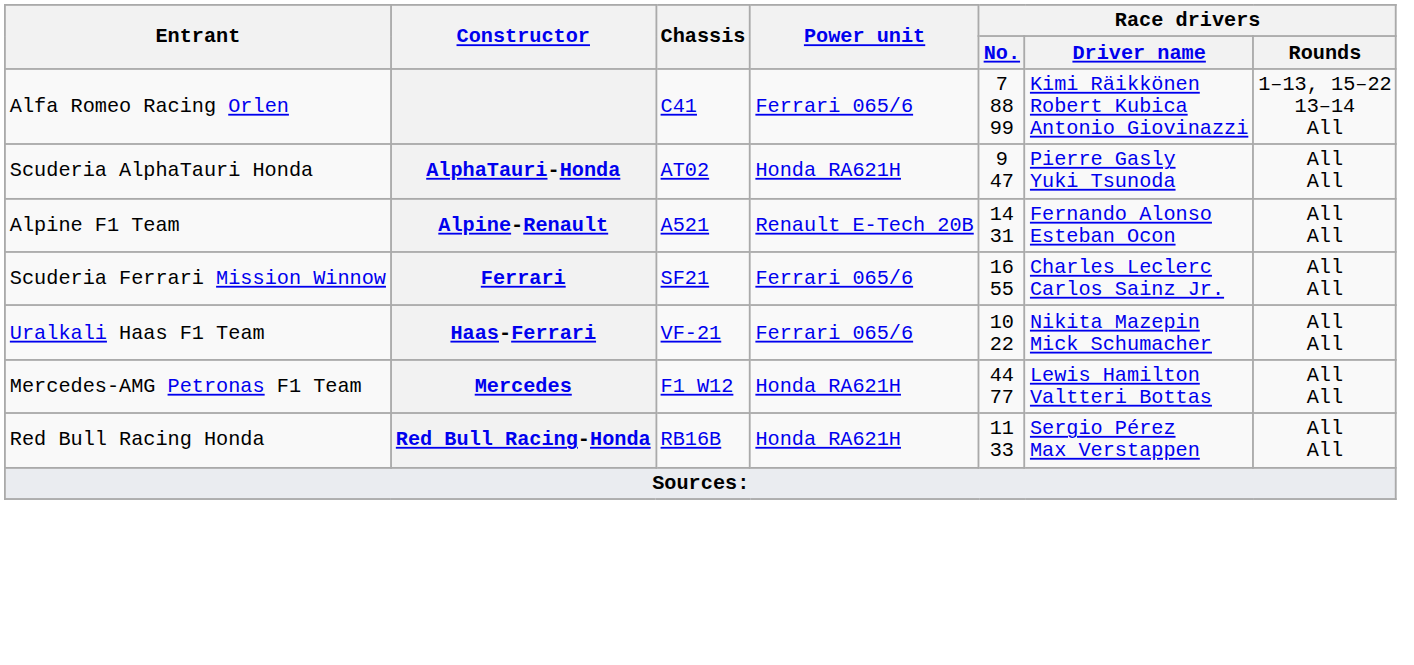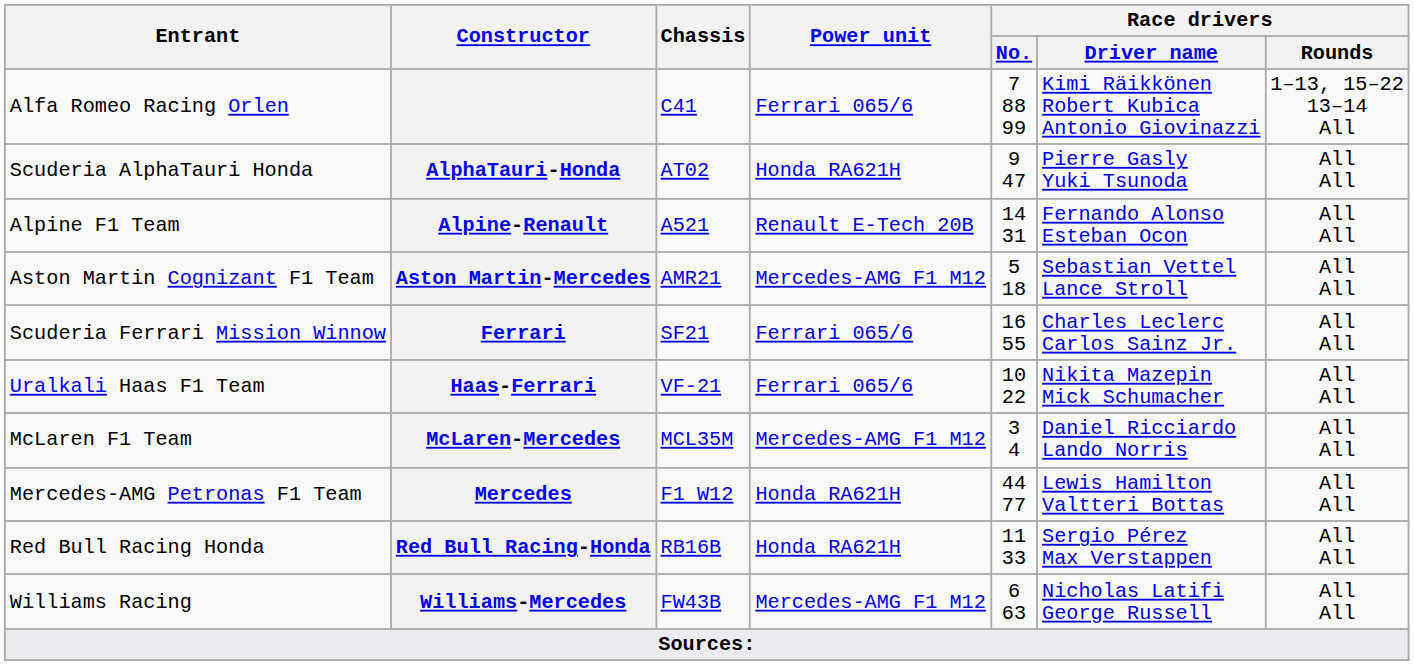+ row: Aston Martin Cognizant F1 Team | Aston Martin-Mercedes | AMR21 | Mercedes-AMG F1 M12 | 5 18 | Sebastian Vettel Lance Stroll | All All
+ row: McLaren F1 Team | McLaren-Mercedes | MCL35M | Mercedes-AMG F1 M12 | 3 4 | Daniel Ricciardo Lando Norris | All All
+ row: Williams Racing | Williams-Mercedes | FW43B | Mercedes-AMG F1 M12 | 6 63 | Nicholas Latifi George Russell | All All
